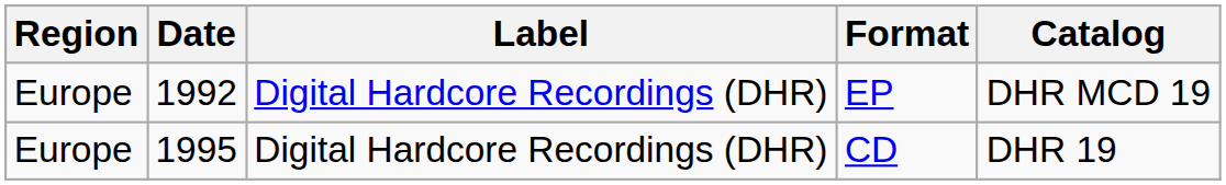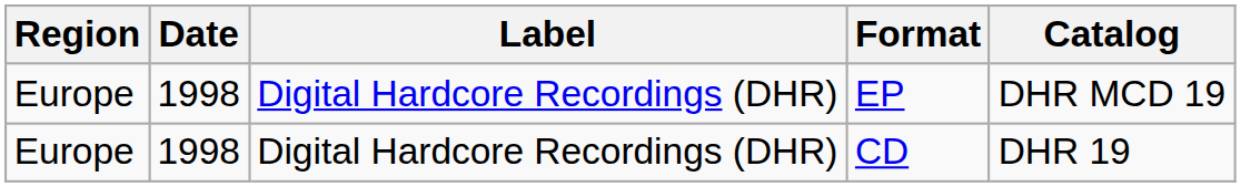EP | Date: 1992 -> 1998
CD | Date: 1995 -> 1998
